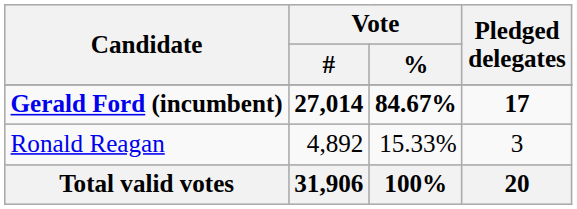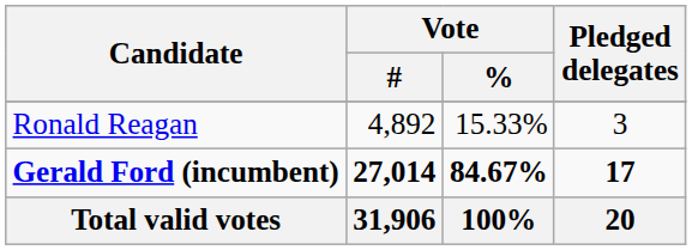rows swapped: Gerald Ford (incumbent) <-> Ronald Reagan
